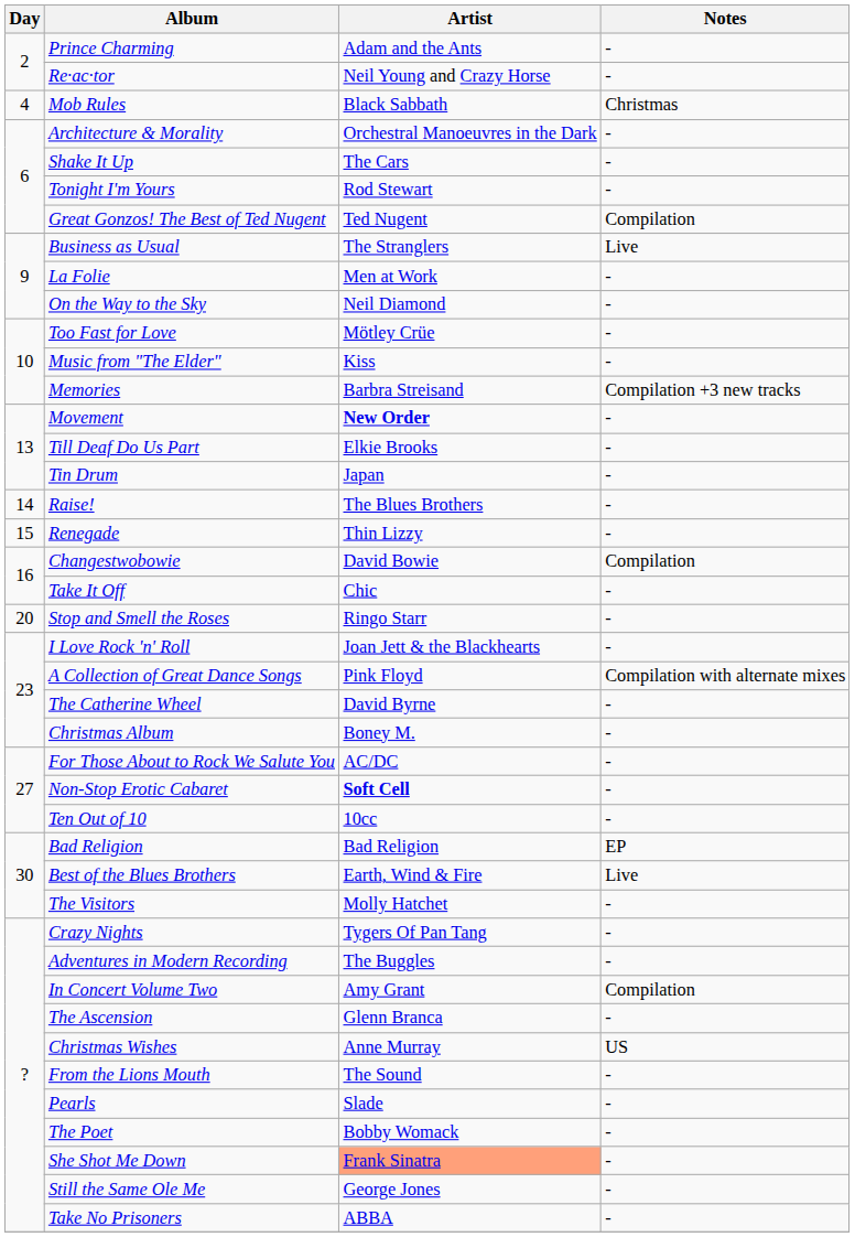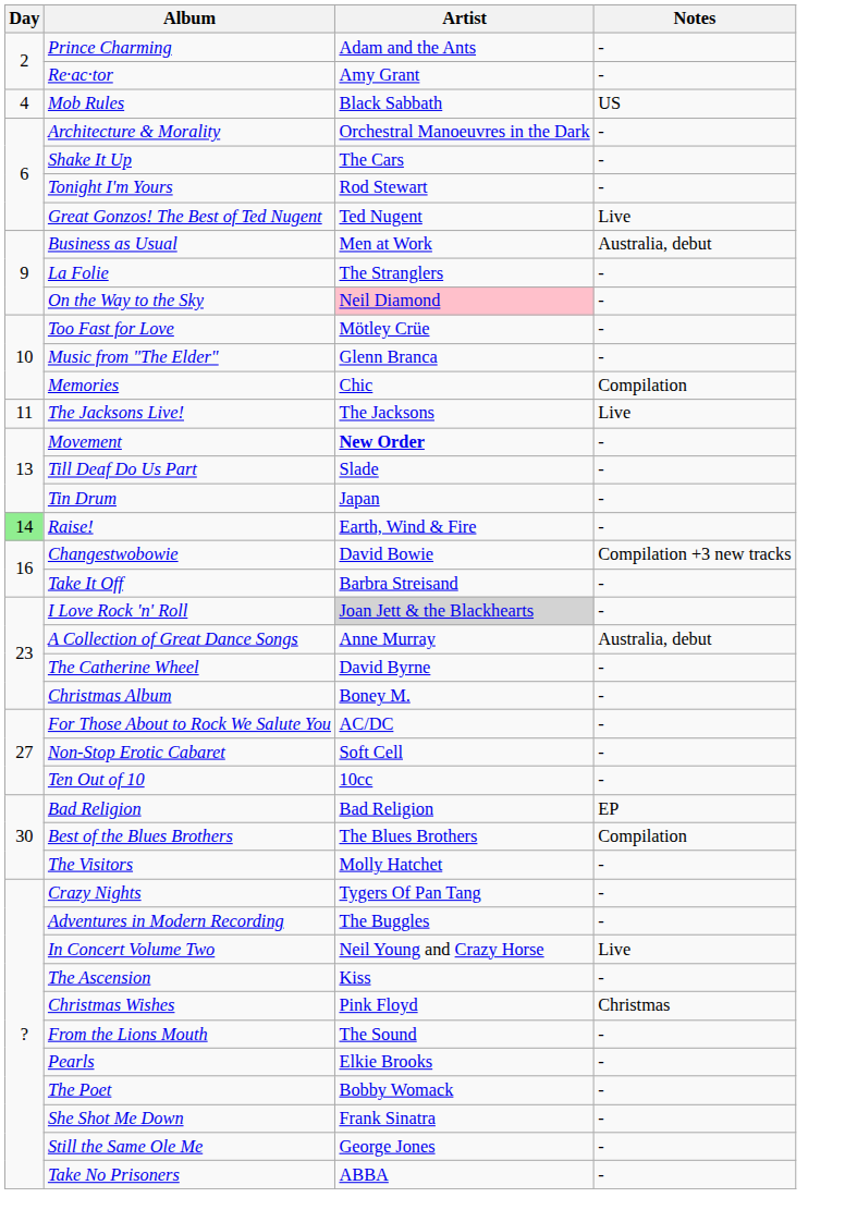Re·ac·tor | Artist: Neil Young and Crazy Horse -> Amy Grant
Mob Rules | Notes: Christmas -> US
Great Gonzos! The Best of Ted Nugent | Notes: Compilation -> Live
Business as Usual | Artist: The Stranglers -> Men at Work
Business as Usual | Notes: Live -> Australia, debut
La Folie | Artist: Men at Work -> The Stranglers
On the Way to the Sky | Artist: no background -> pink background
Music from "The Elder" | Artist: Kiss -> Glenn Branca
Memories | Artist: Barbra Streisand -> Chic
Memories | Notes: Compilation +3 new tracks -> Compilation
+ row: 11 | The Jacksons Live! | The Jacksons | Live
Till Deaf Do Us Part | Artist: Elkie Brooks -> Slade
Raise! | Day: no background -> lightgreen background
Raise! | Artist: The Blues Brothers -> Earth, Wind & Fire
- row: 15 | Renegade | Thin Lizzy | -
Changestwobowie | Notes: Compilation -> Compilation +3 new tracks
Take It Off | Artist: Chic -> Barbra Streisand
- row: 20 | Stop and Smell the Roses | Ringo Starr | -
I Love Rock 'n' Roll | Artist: no background -> lightgrey background
A Collection of Great Dance Songs | Artist: Pink Floyd -> Anne Murray
A Collection of Great Dance Songs | Notes: Compilation with alternate mixes -> Australia, debut
Non-Stop Erotic Cabaret | Artist: bold -> normal
Best of the Blues Brothers | Artist: Earth, Wind & Fire -> The Blues Brothers
Best of the Blues Brothers | Notes: Live -> Compilation
In Concert Volume Two | Artist: Amy Grant -> Neil Young and Crazy Horse
In Concert Volume Two | Notes: Compilation -> Live
The Ascension | Artist: Glenn Branca -> Kiss
Christmas Wishes | Artist: Anne Murray -> Pink Floyd
Christmas Wishes | Notes: US -> Christmas
Pearls | Artist: Slade -> Elkie Brooks
She Shot Me Down | Artist: lightsalmon background -> no background
